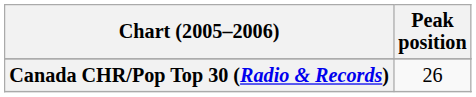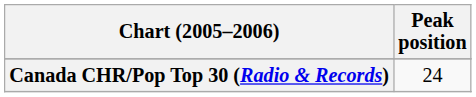Canada CHR/Pop Top 30 (Radio & Records) | Peak position: 26 -> 24
